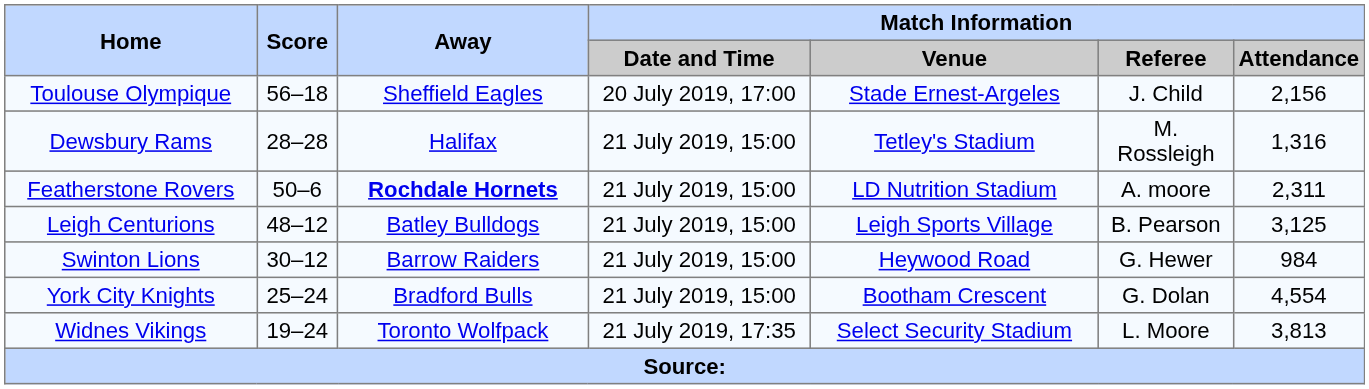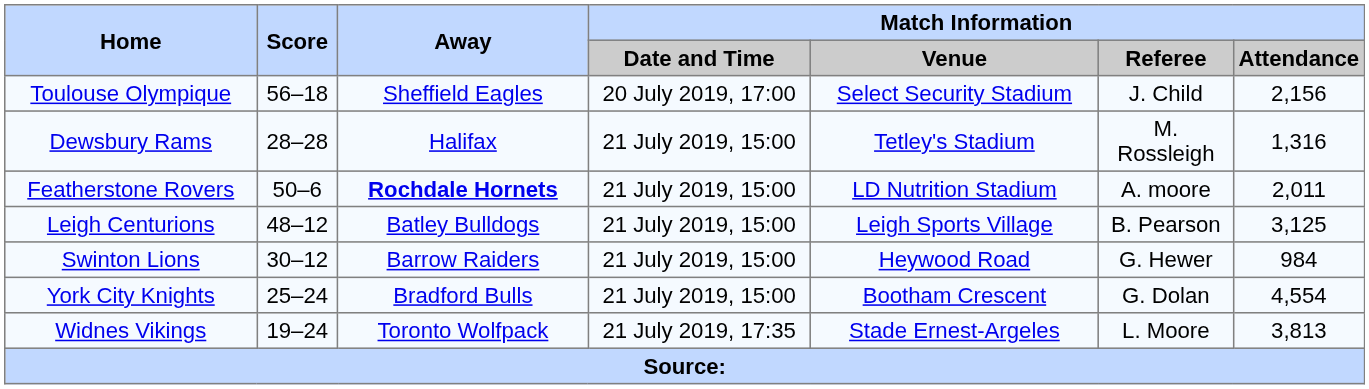Toulouse Olympique | Match Information / Venue: Stade Ernest-Argeles -> Select Security Stadium
Featherstone Rovers | Match Information / Attendance: 2,311 -> 2,011
Widnes Vikings | Match Information / Venue: Select Security Stadium -> Stade Ernest-Argeles
